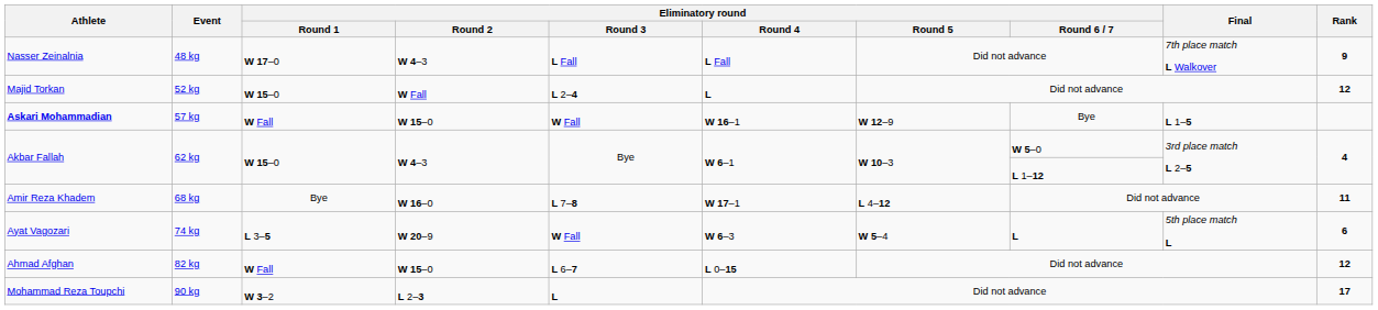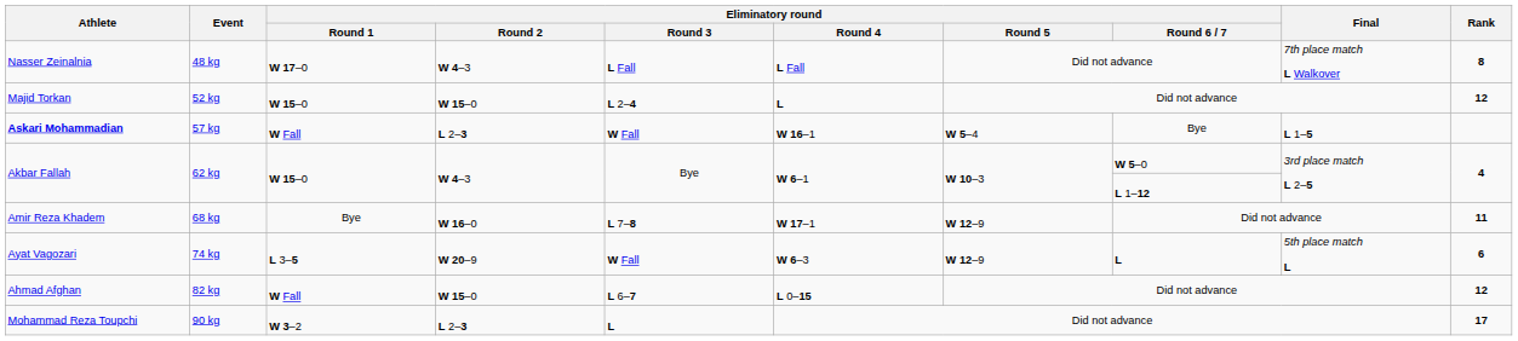Nasser Zeinalnia | Rank: 9 -> 8
Majid Torkan | Eliminatory round / Round 2: W Fall -> W 15–0
Askari Mohammadian | Eliminatory round / Round 2: W 15–0 -> L 2–3
Askari Mohammadian | Eliminatory round / Round 5: W 12–9 -> W 5–4
Amir Reza Khadem | Eliminatory round / Round 5: L 4–12 -> W 12–9
Ayat Vagozari | Eliminatory round / Round 5: W 5–4 -> W 12–9
